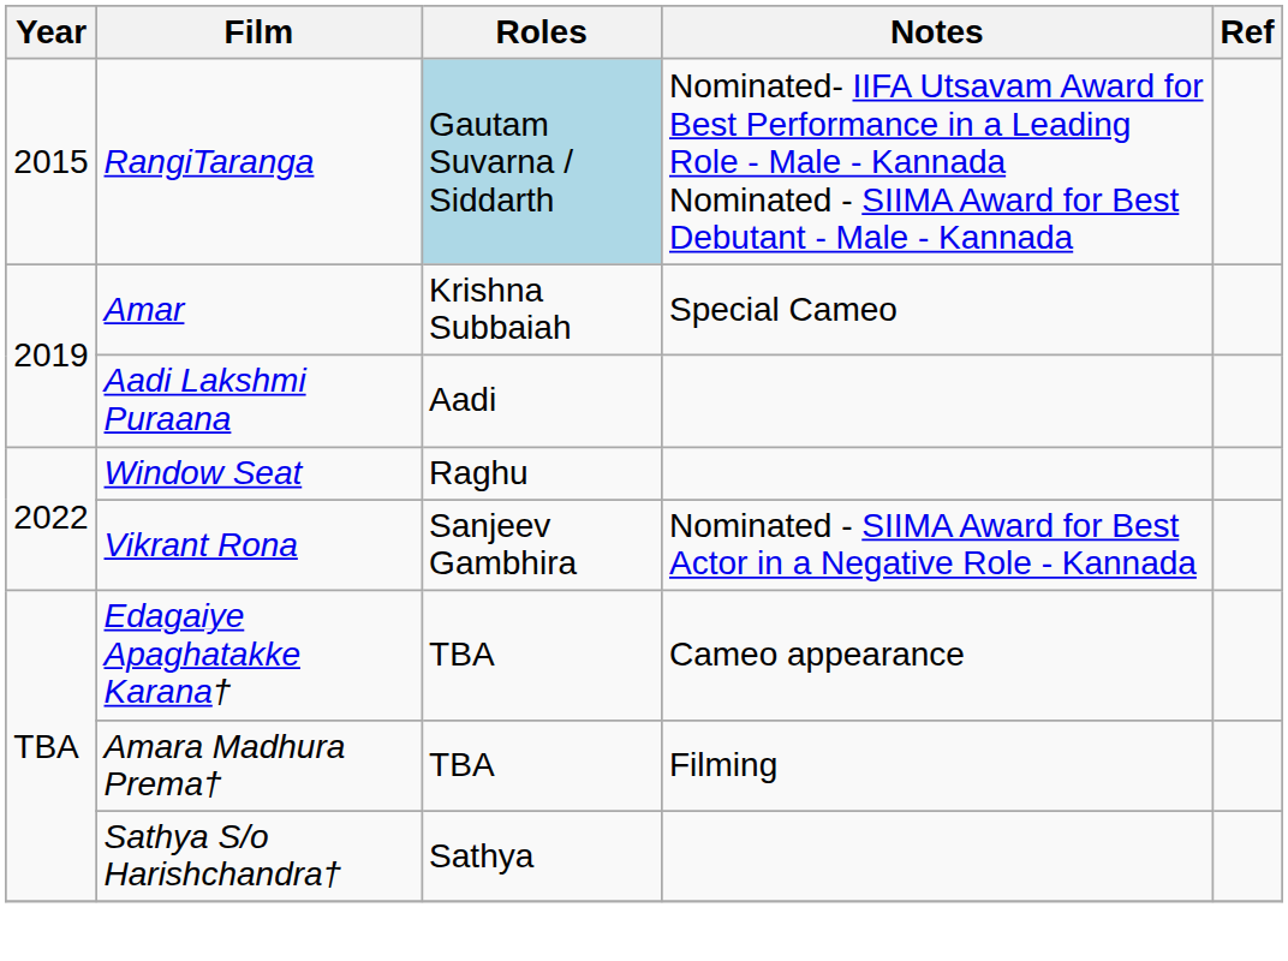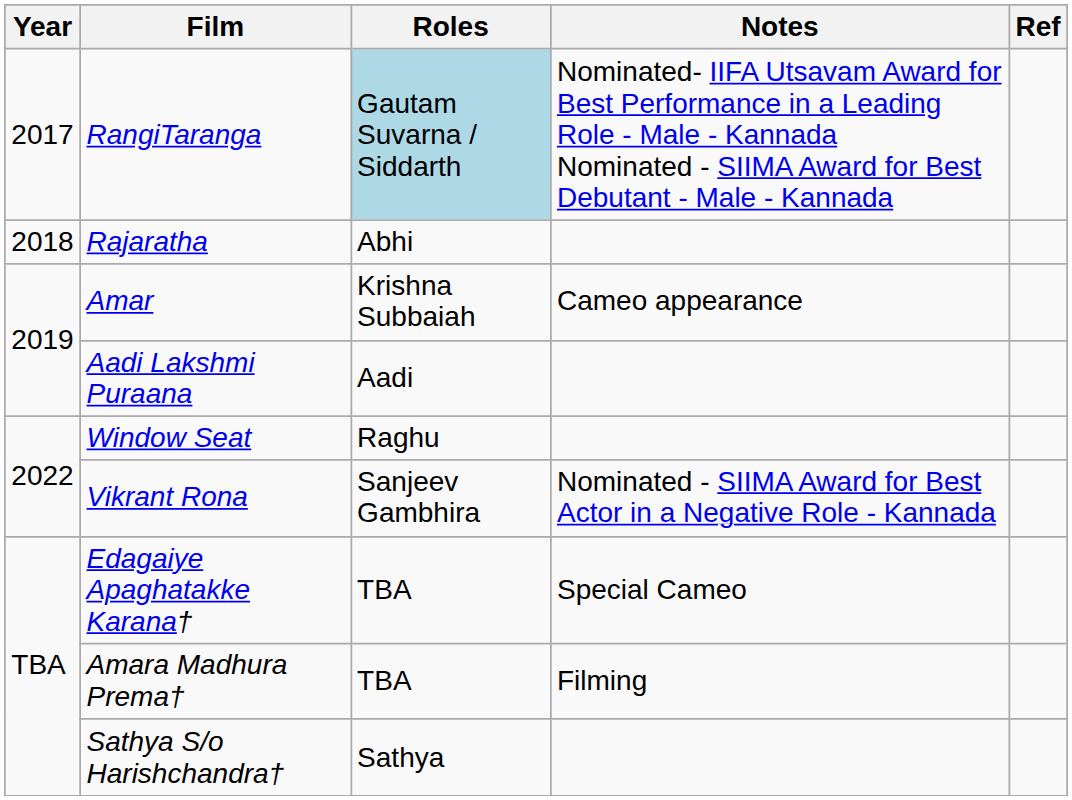RangiTaranga | Year: 2015 -> 2017
+ row: 2018 | Rajaratha | Abhi
Amar | Notes: Special Cameo -> Cameo appearance
Edagaiye Apaghatakke Karana† | Notes: Cameo appearance -> Special Cameo
